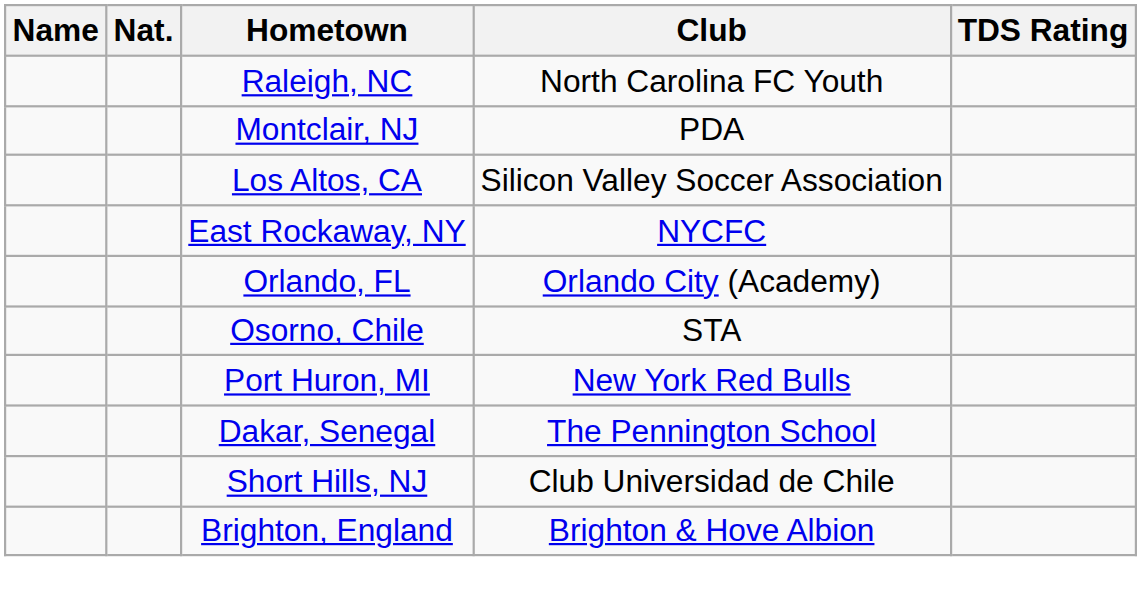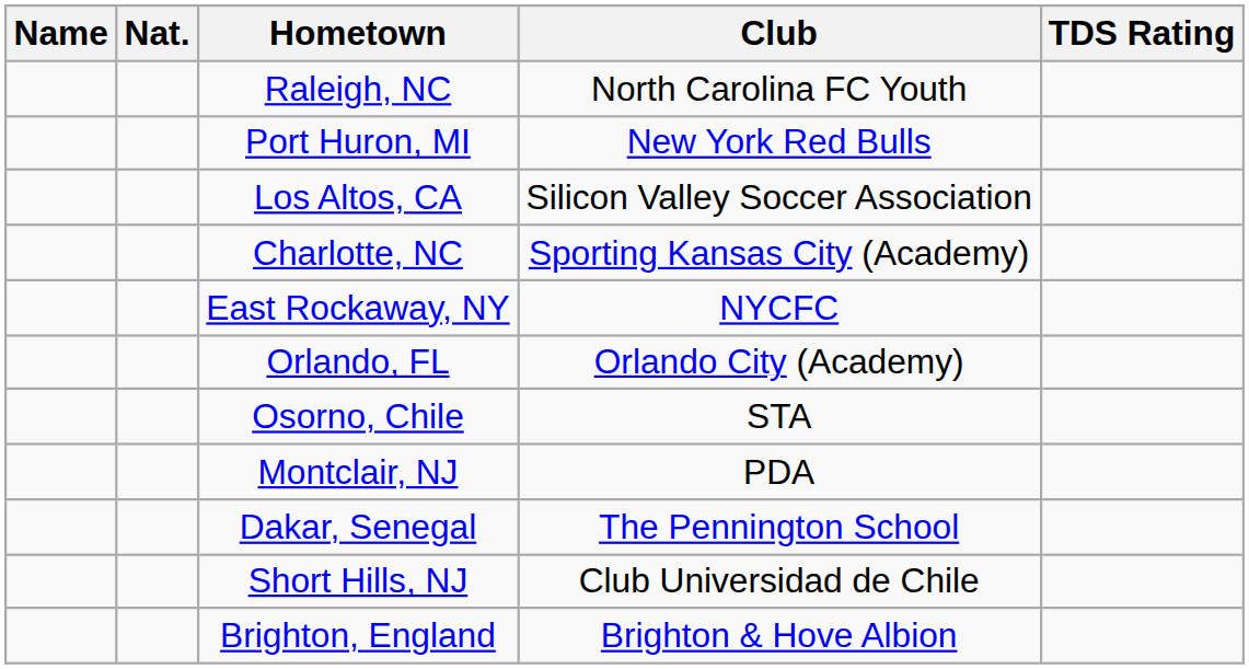rows swapped: Port Huron, MI <-> Montclair, NJ
+ row: Charlotte, NC | Sporting Kansas City (Academy)
